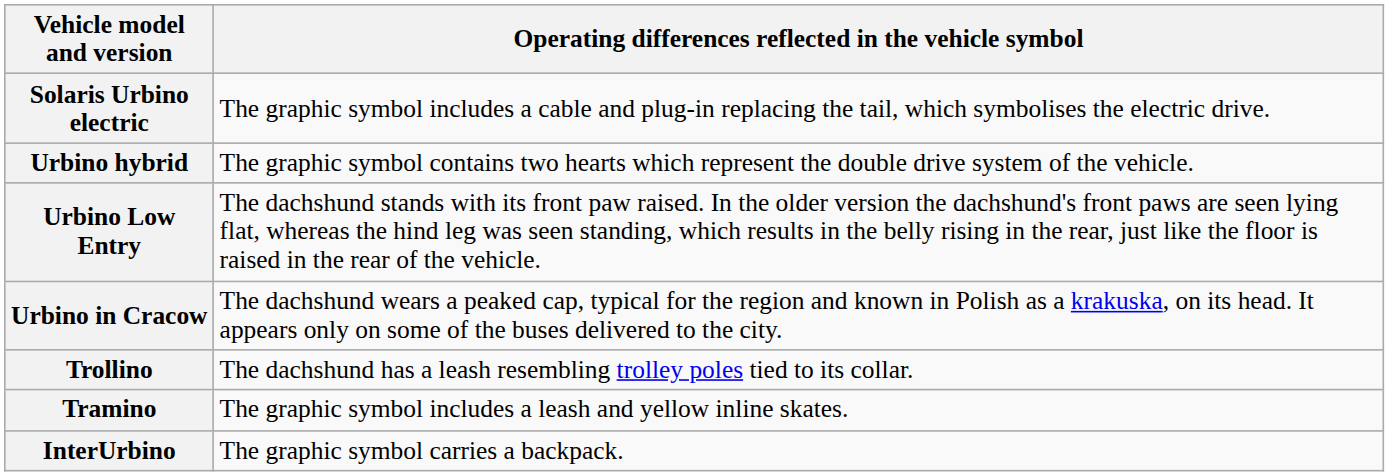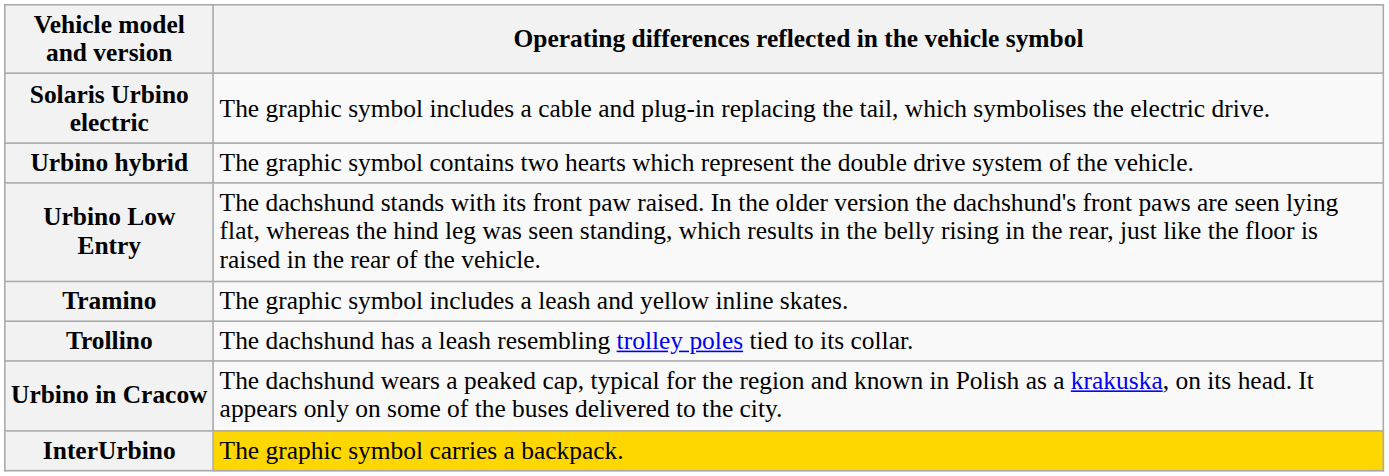rows swapped: Urbino in Cracow <-> Tramino
InterUrbino | Operating differences reflected in the vehicle symbol: no background -> gold background
